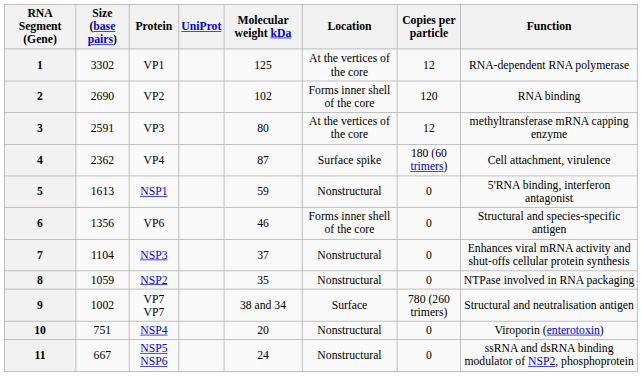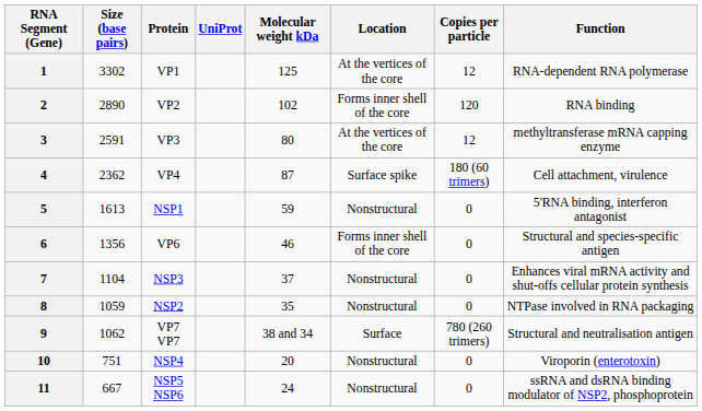2 | Size (base pairs): 2690 -> 2890
9 | Size (base pairs): 1002 -> 1062
